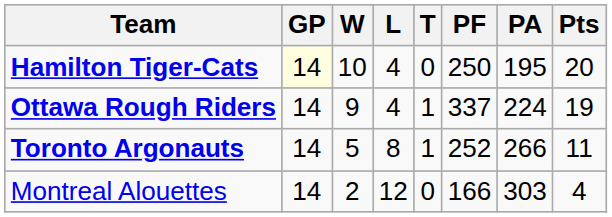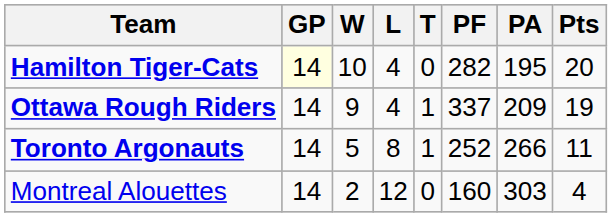Hamilton Tiger-Cats | PF: 250 -> 282
Ottawa Rough Riders | PA: 224 -> 209
Montreal Alouettes | PF: 166 -> 160
